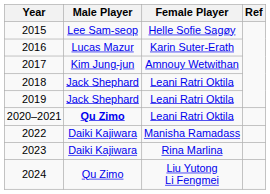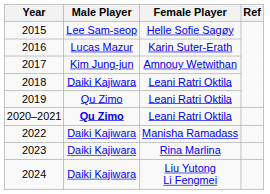2018 | Male Player: Jack Shephard -> Daiki Kajiwara
2019 | Male Player: Jack Shephard -> Qu Zimo
2024 | Male Player: Qu Zimo -> Daiki Kajiwara
